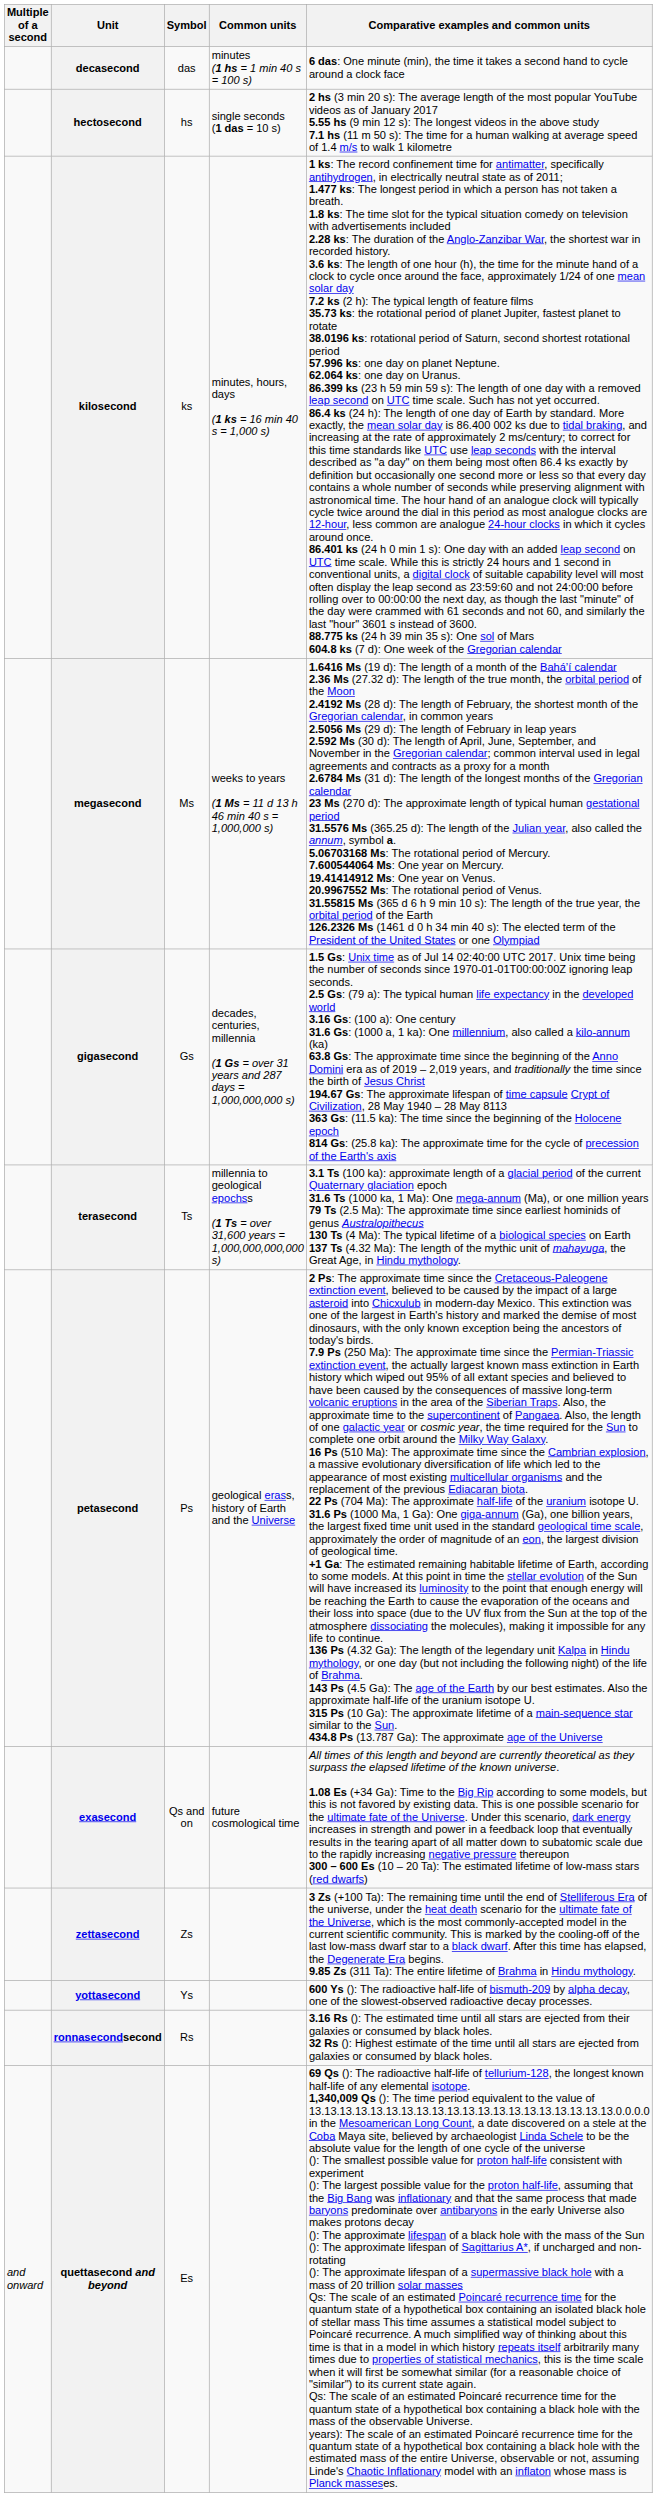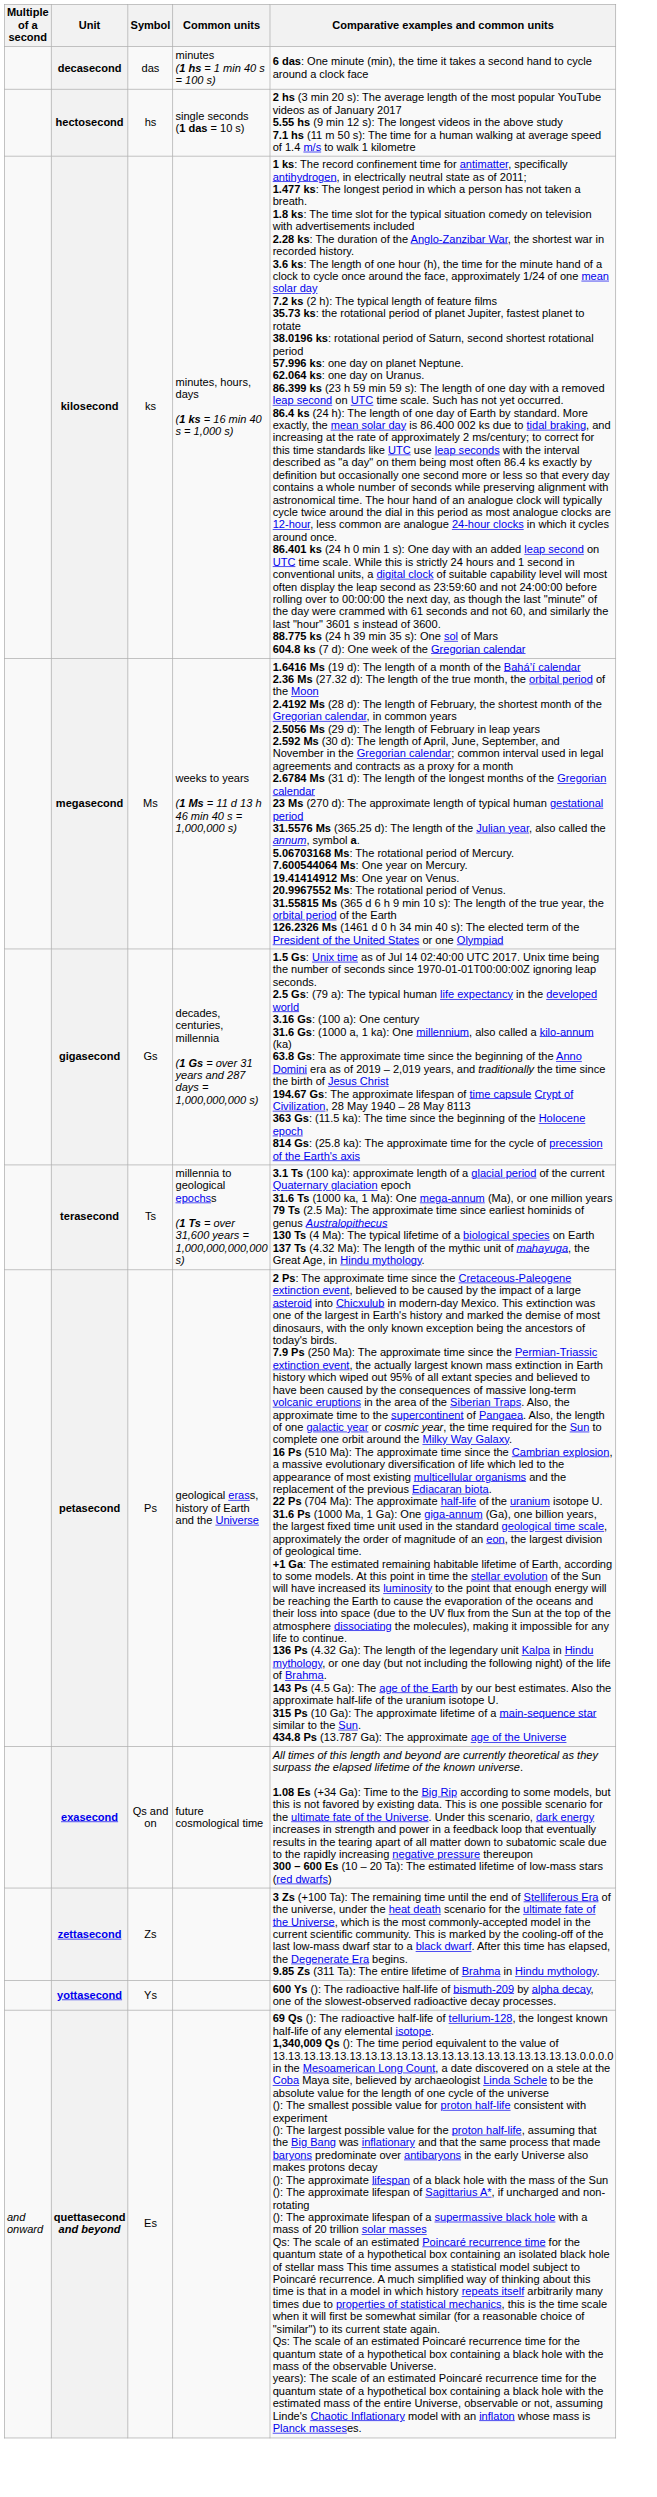- row: ronnasecondsecond | Rs | 3.16 Rs (): The estimated time until all stars are ejected from their galaxies or consumed by black holes. 32 Rs (): Highest estimate of the time until all stars are ejected from galaxies or consumed by black holes.
